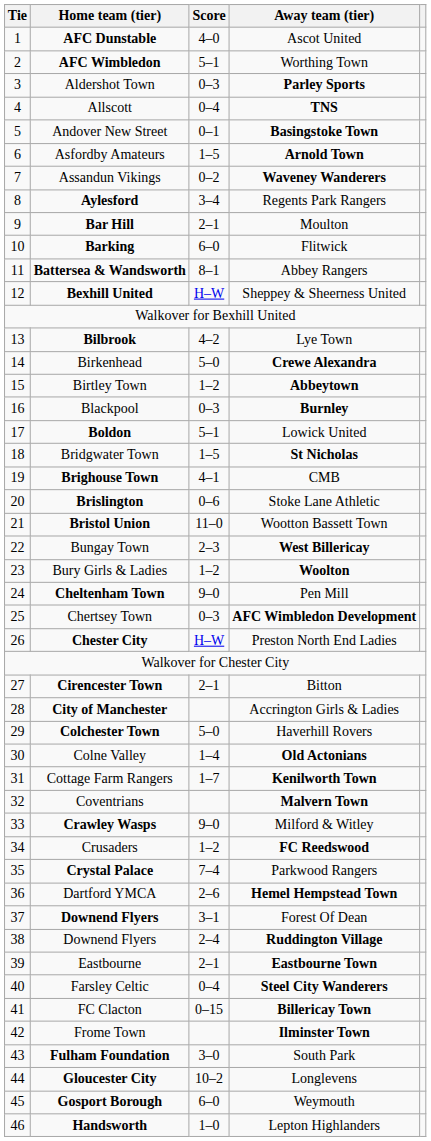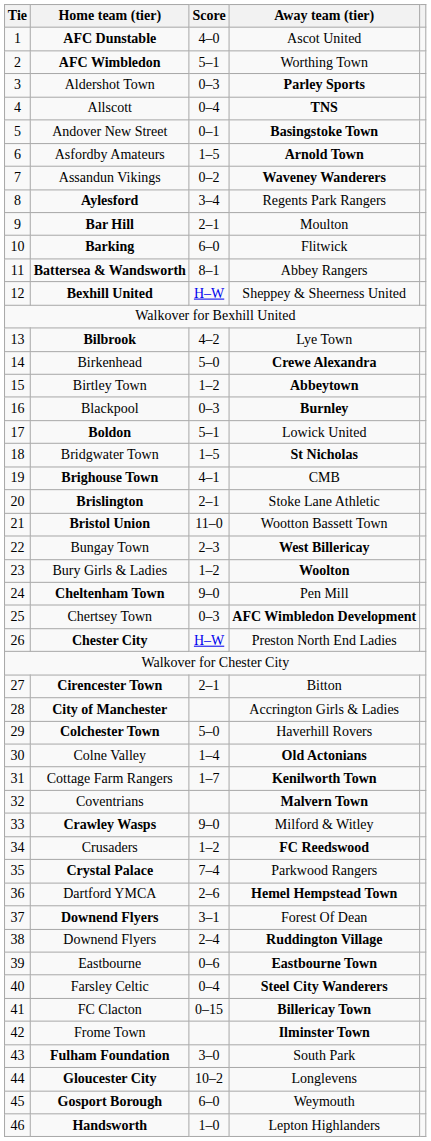Stoke Lane Athletic | Score: 0–6 -> 2–1
Eastbourne Town | Score: 2–1 -> 0–6
